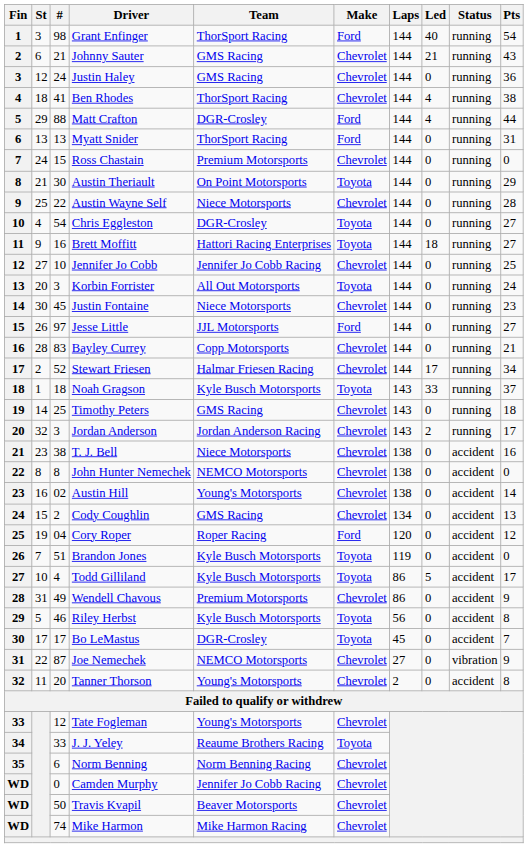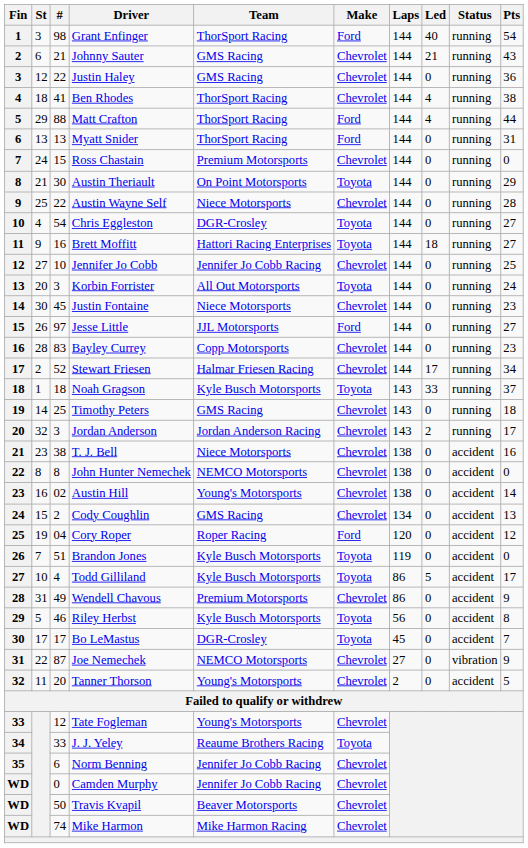Justin Haley | #: 24 -> 22
Matt Crafton | Team: DGR-Crosley -> ThorSport Racing
Bayley Currey | Pts: 21 -> 23
Tanner Thorson | Pts: 8 -> 5
Norm Benning | Team: Norm Benning Racing -> Jennifer Jo Cobb Racing
